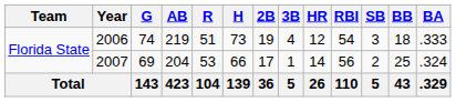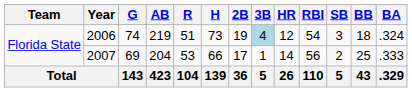2006 | 3B: no background -> lightblue background
2006 | BA: .333 -> .324
2007 | BA: .324 -> .333
